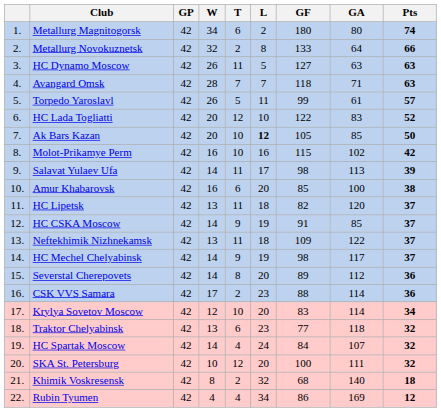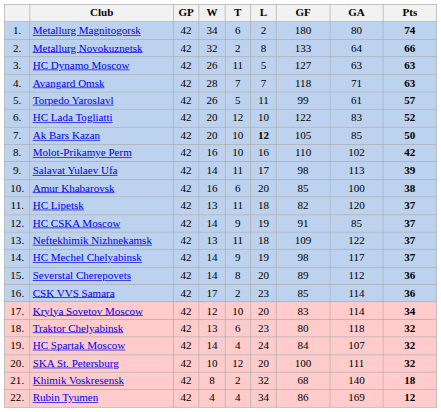Molot-Prikamye Perm | GF: 115 -> 110
CSK VVS Samara | GF: 88 -> 85
Traktor Chelyabinsk | GF: 77 -> 80
